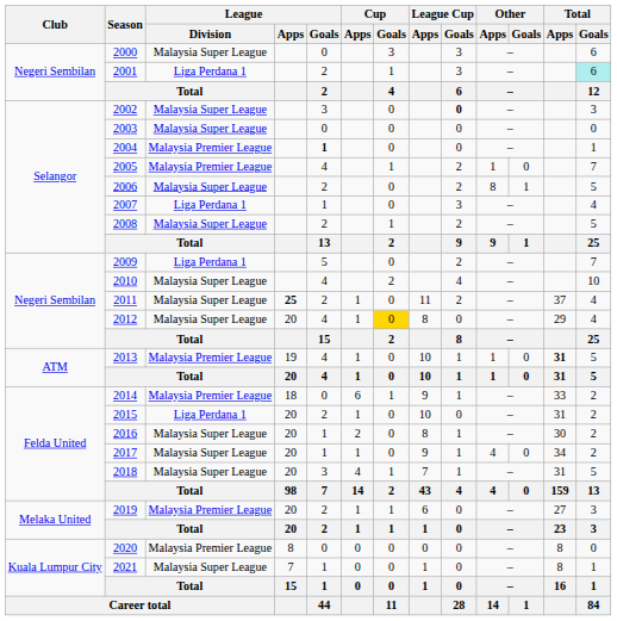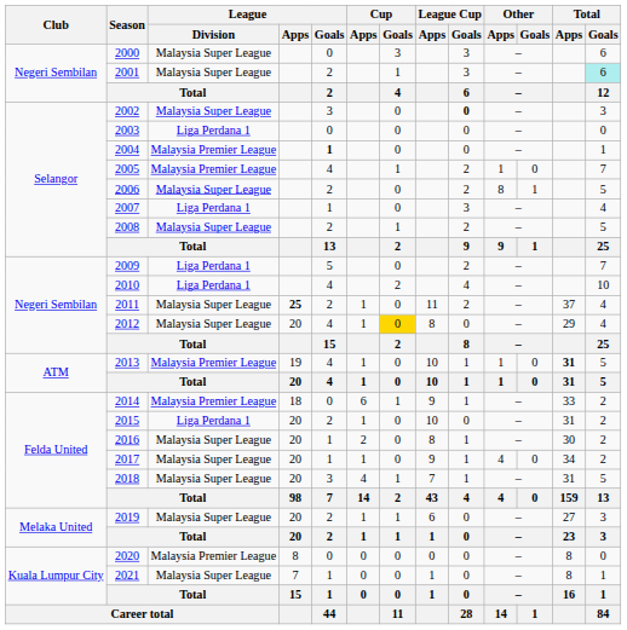2001 | League / Division: Liga Perdana 1 -> Malaysia Super League
2003 | League / Division: Malaysia Super League -> Liga Perdana 1
2010 | League / Division: Malaysia Super League -> Liga Perdana 1
2019 | League / Division: Malaysia Premier League -> Malaysia Super League
